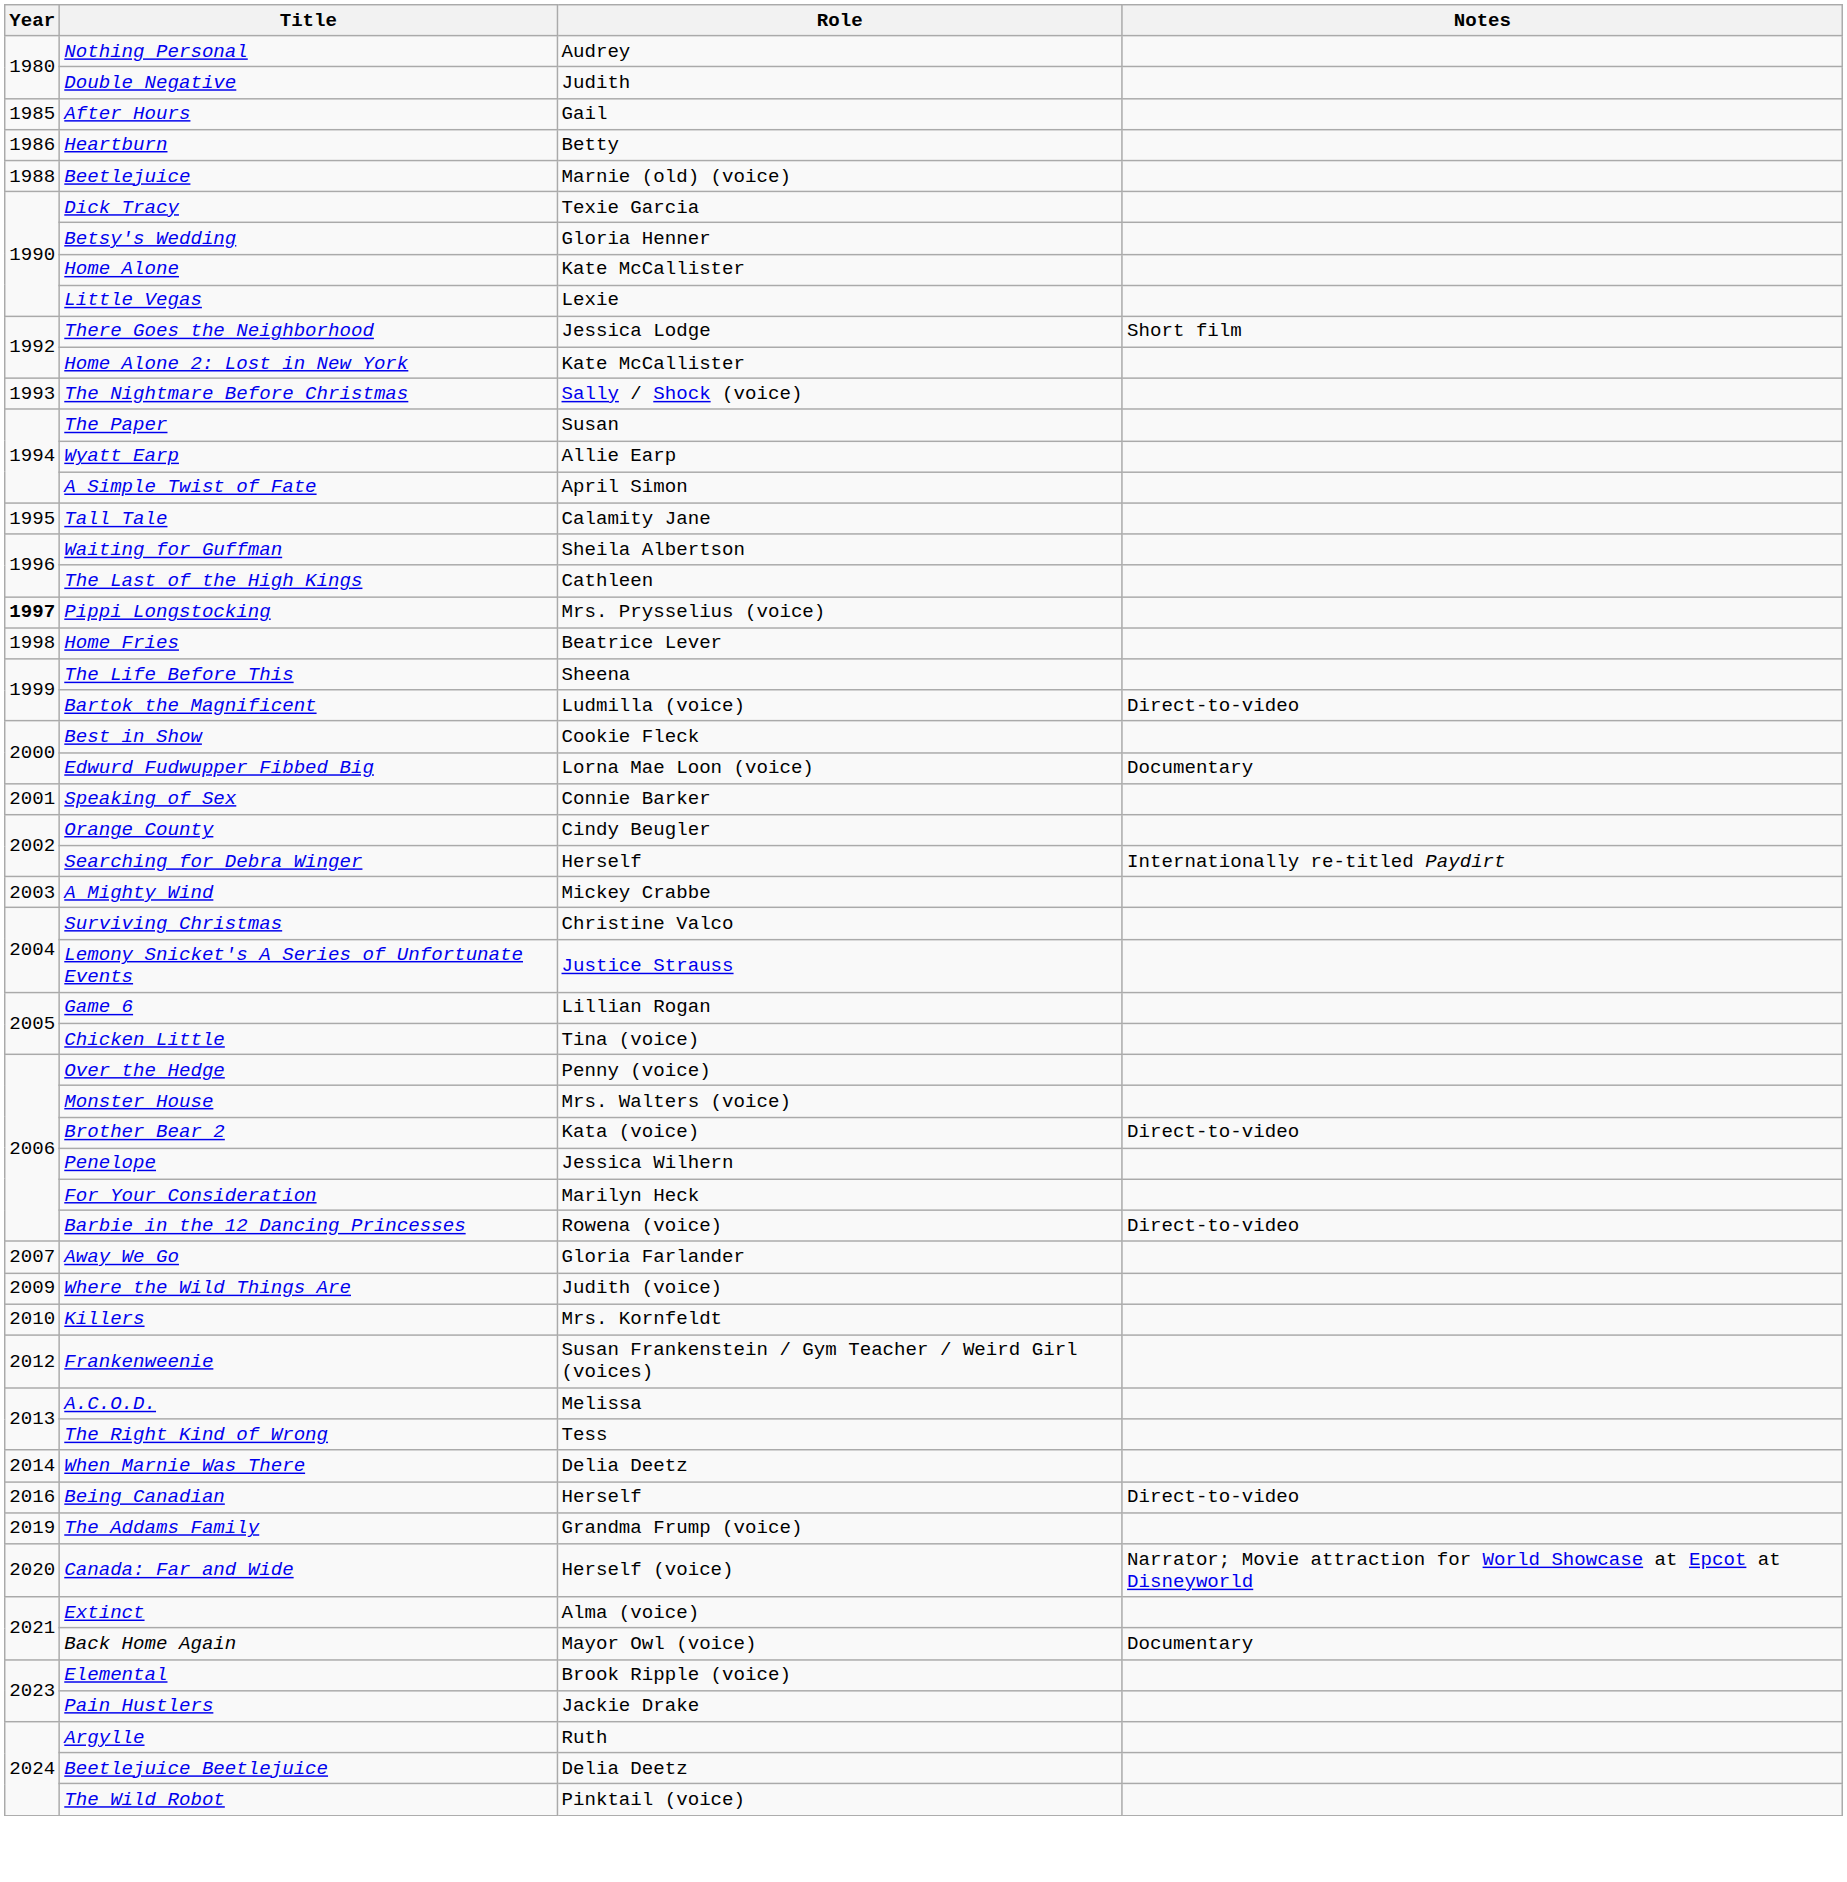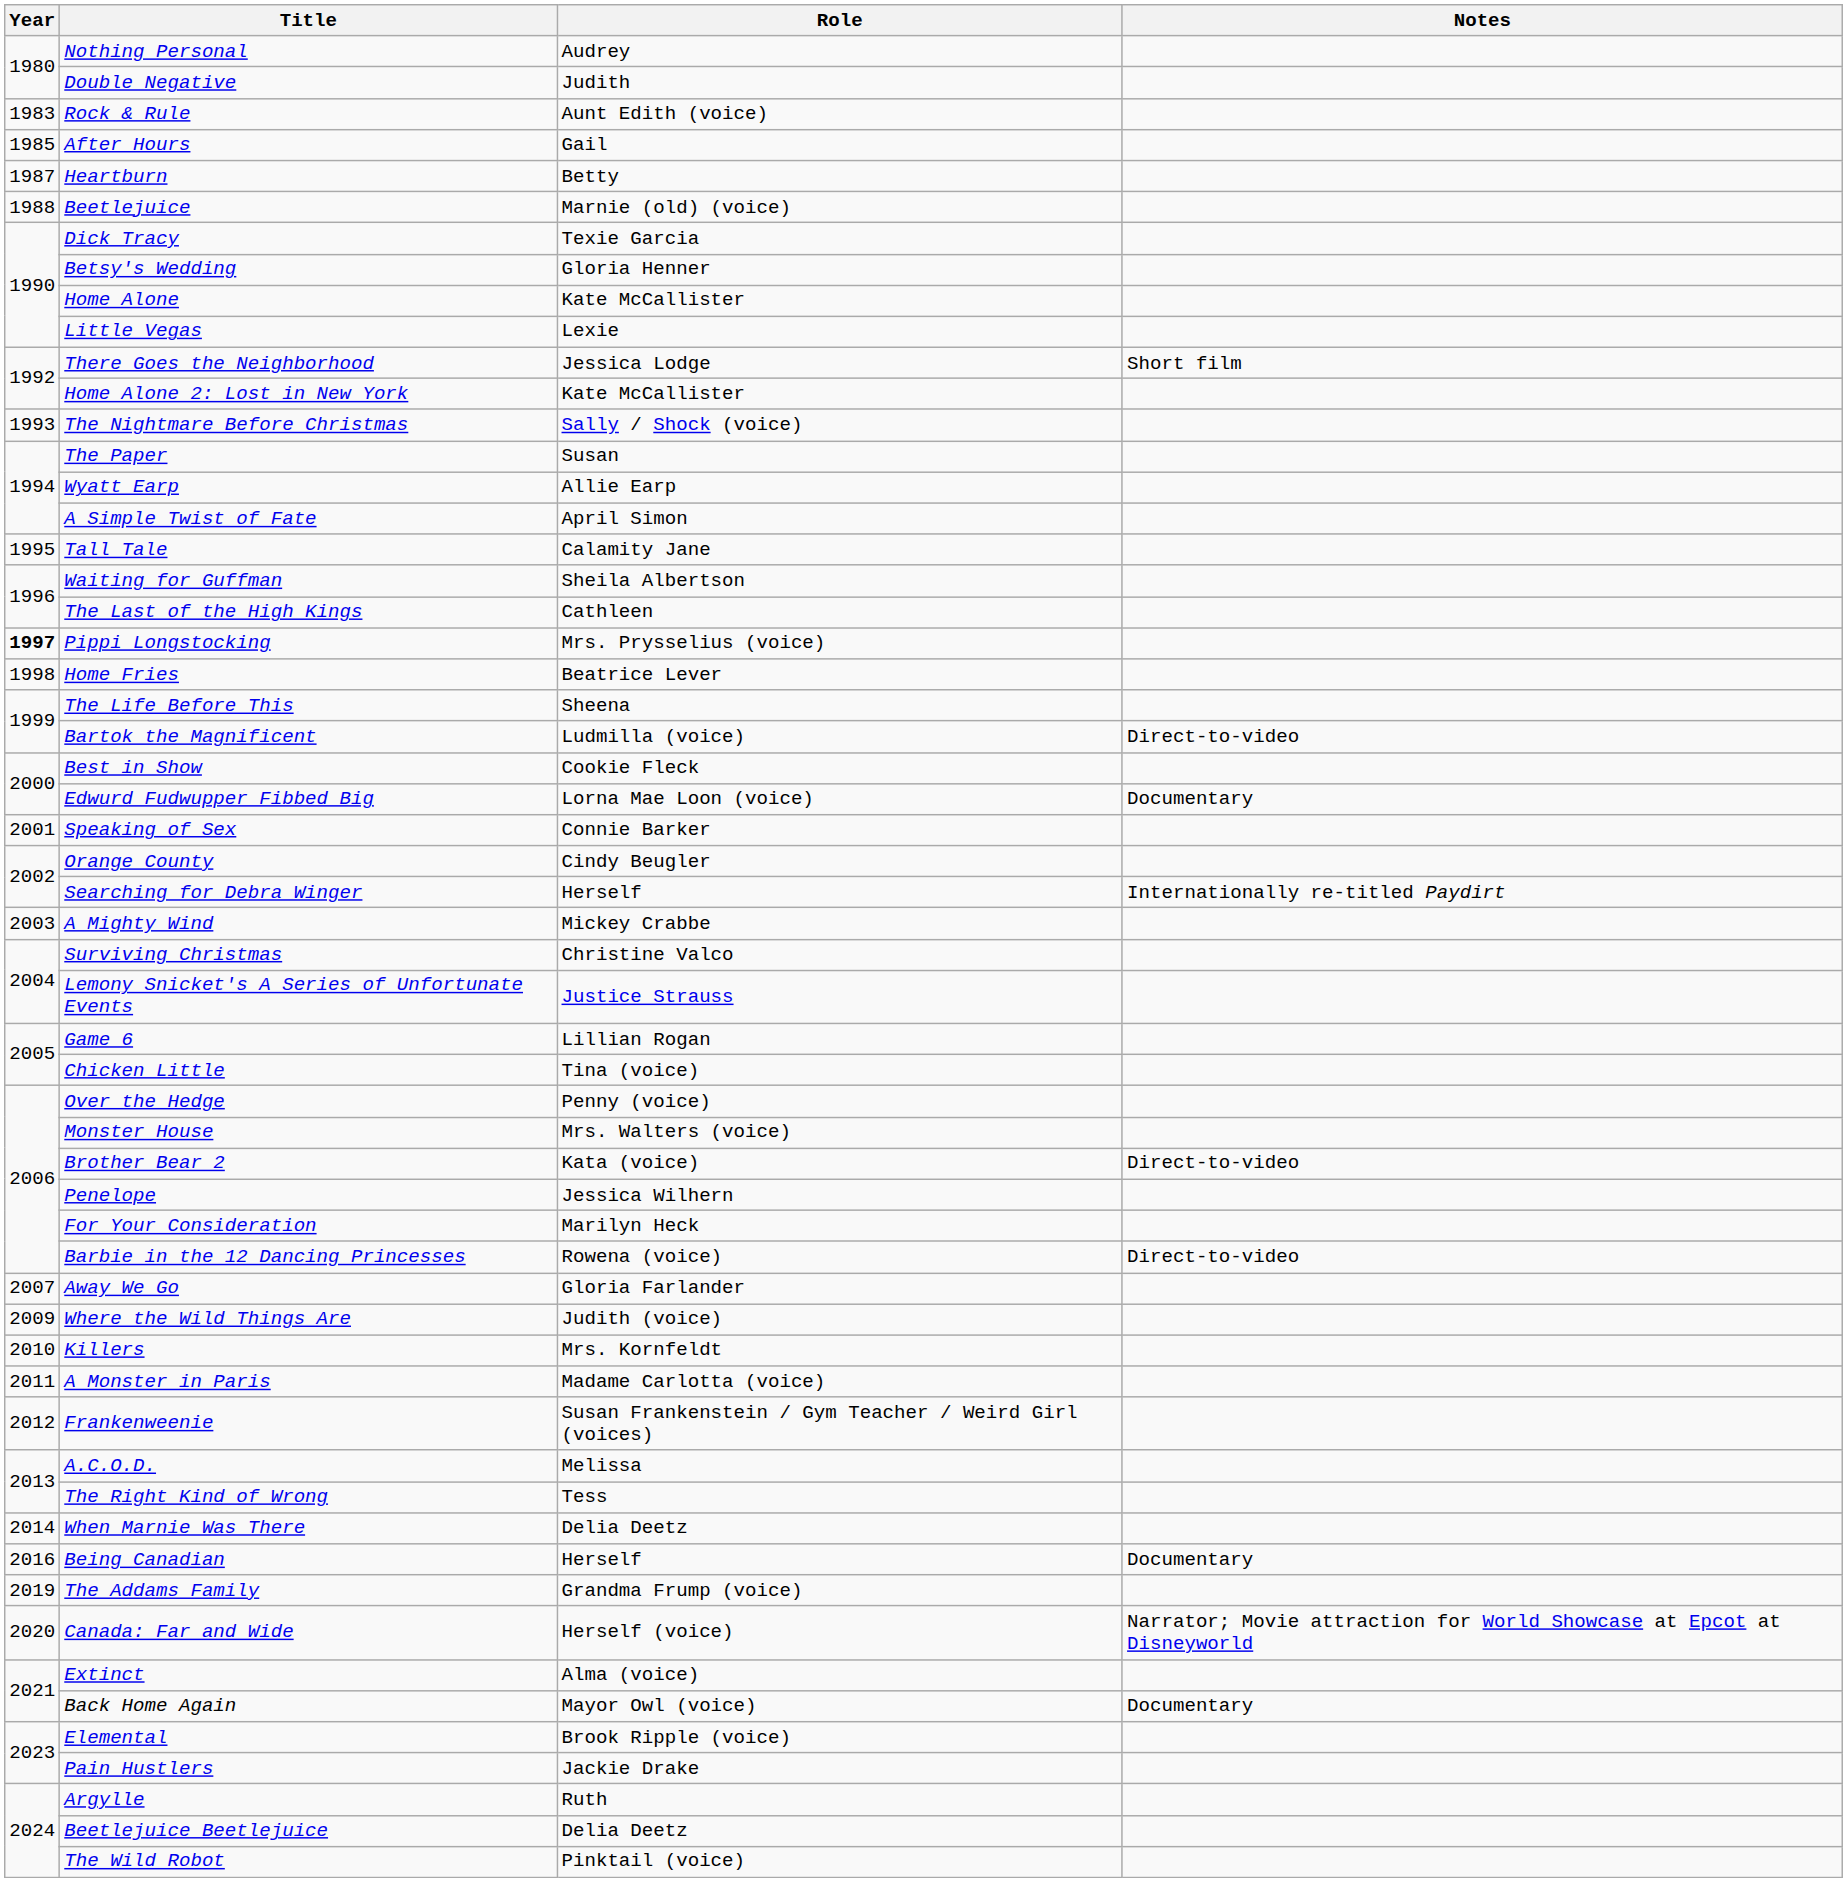+ row: 1983 | Rock & Rule | Aunt Edith (voice)
Heartburn | Year: 1986 -> 1987
+ row: 2011 | A Monster in Paris | Madame Carlotta (voice)
Being Canadian | Notes: Direct-to-video -> Documentary
